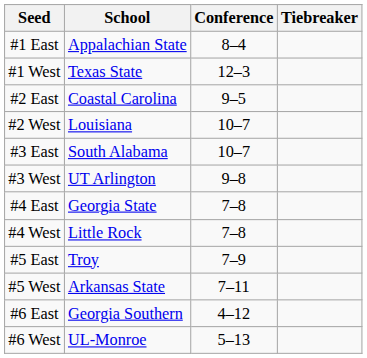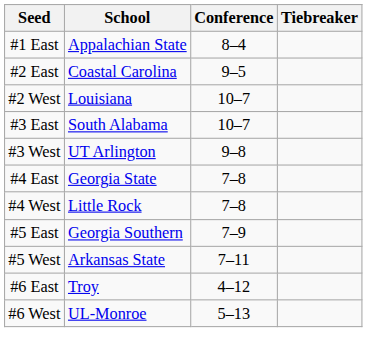- row: #1 West | Texas State | 12–3
#5 East | School: Troy -> Georgia Southern
#6 East | School: Georgia Southern -> Troy
